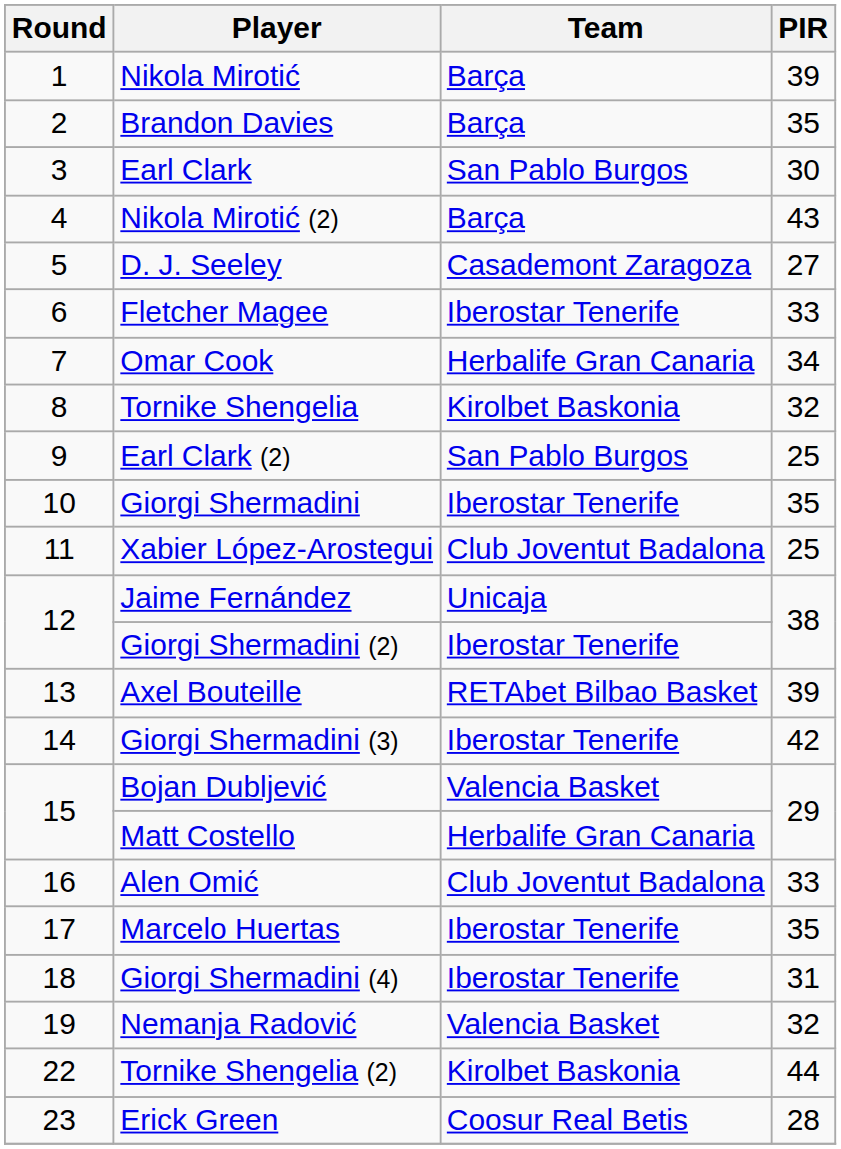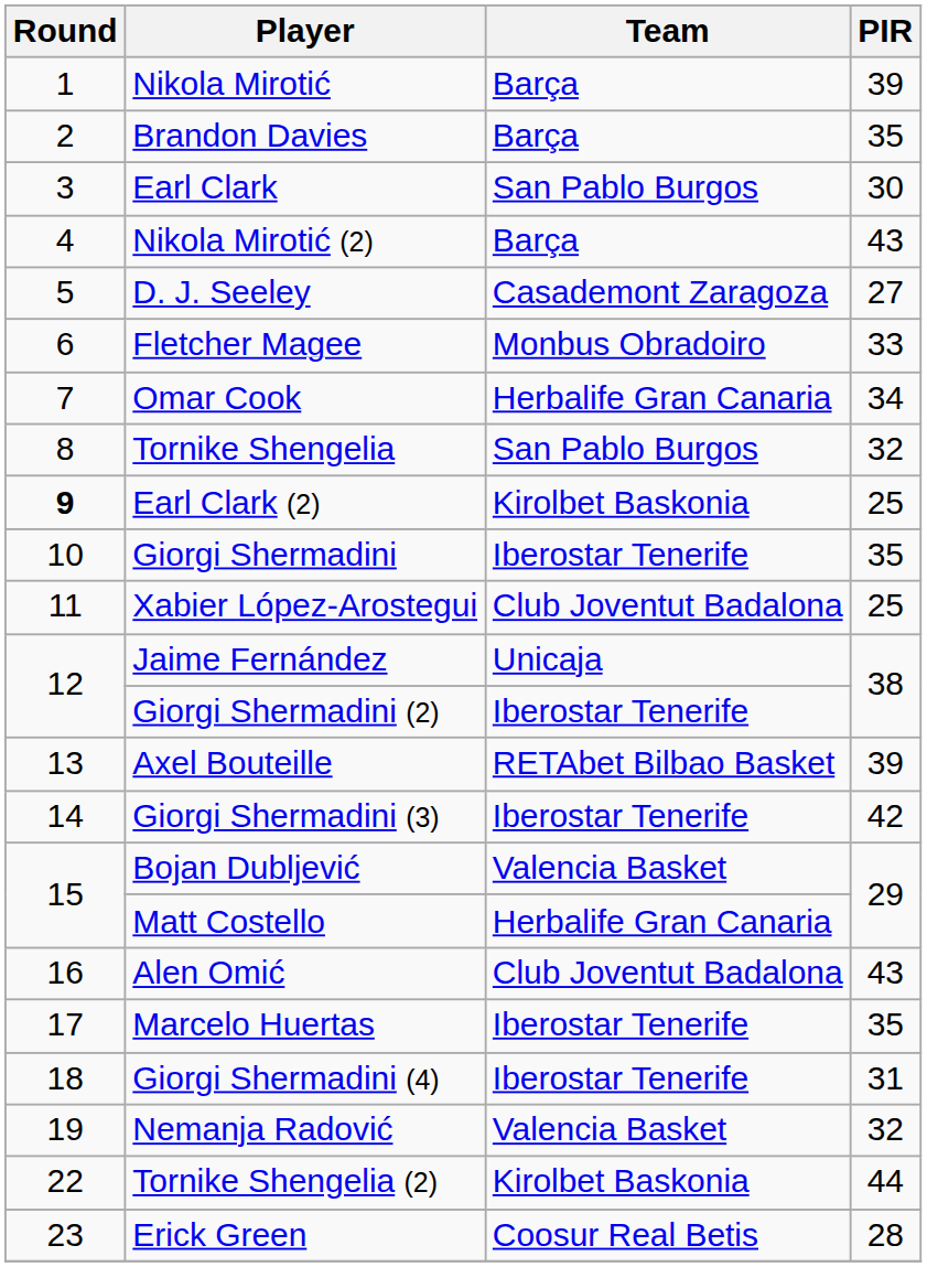Fletcher Magee | Team: Iberostar Tenerife -> Monbus Obradoiro
Tornike Shengelia | Team: Kirolbet Baskonia -> San Pablo Burgos
Earl Clark (2) | Round: normal -> bold
Earl Clark (2) | Team: San Pablo Burgos -> Kirolbet Baskonia
Alen Omić | PIR: 33 -> 43
